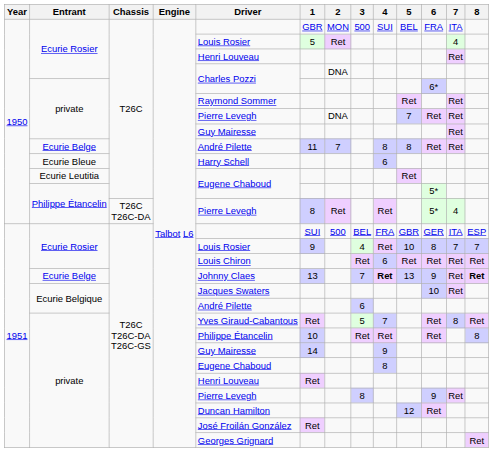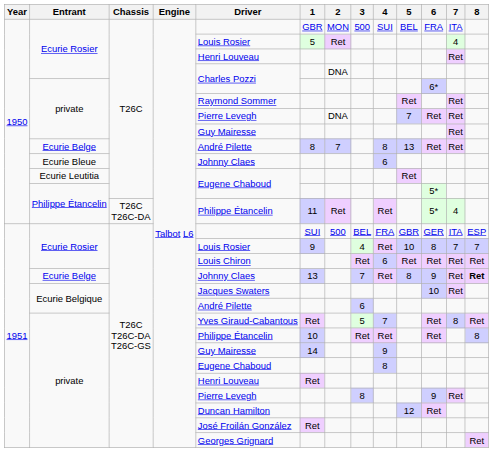Ecurie Belge / T26C | 1: 11 -> 8
Ecurie Belge / T26C | 5: 8 -> 13
Ecurie Bleue | Driver: Harry Schell -> Johnny Claes
Philippe Étancelin / T26C T26C-DA | Driver: Pierre Levegh -> Philippe Étancelin
Philippe Étancelin / T26C T26C-DA | 1: 8 -> 11
Ecurie Belge / T26C T26C-DA T26C-GS | 4: bold -> normal
Ecurie Belge / T26C T26C-DA T26C-GS | 5: 13 -> 8
